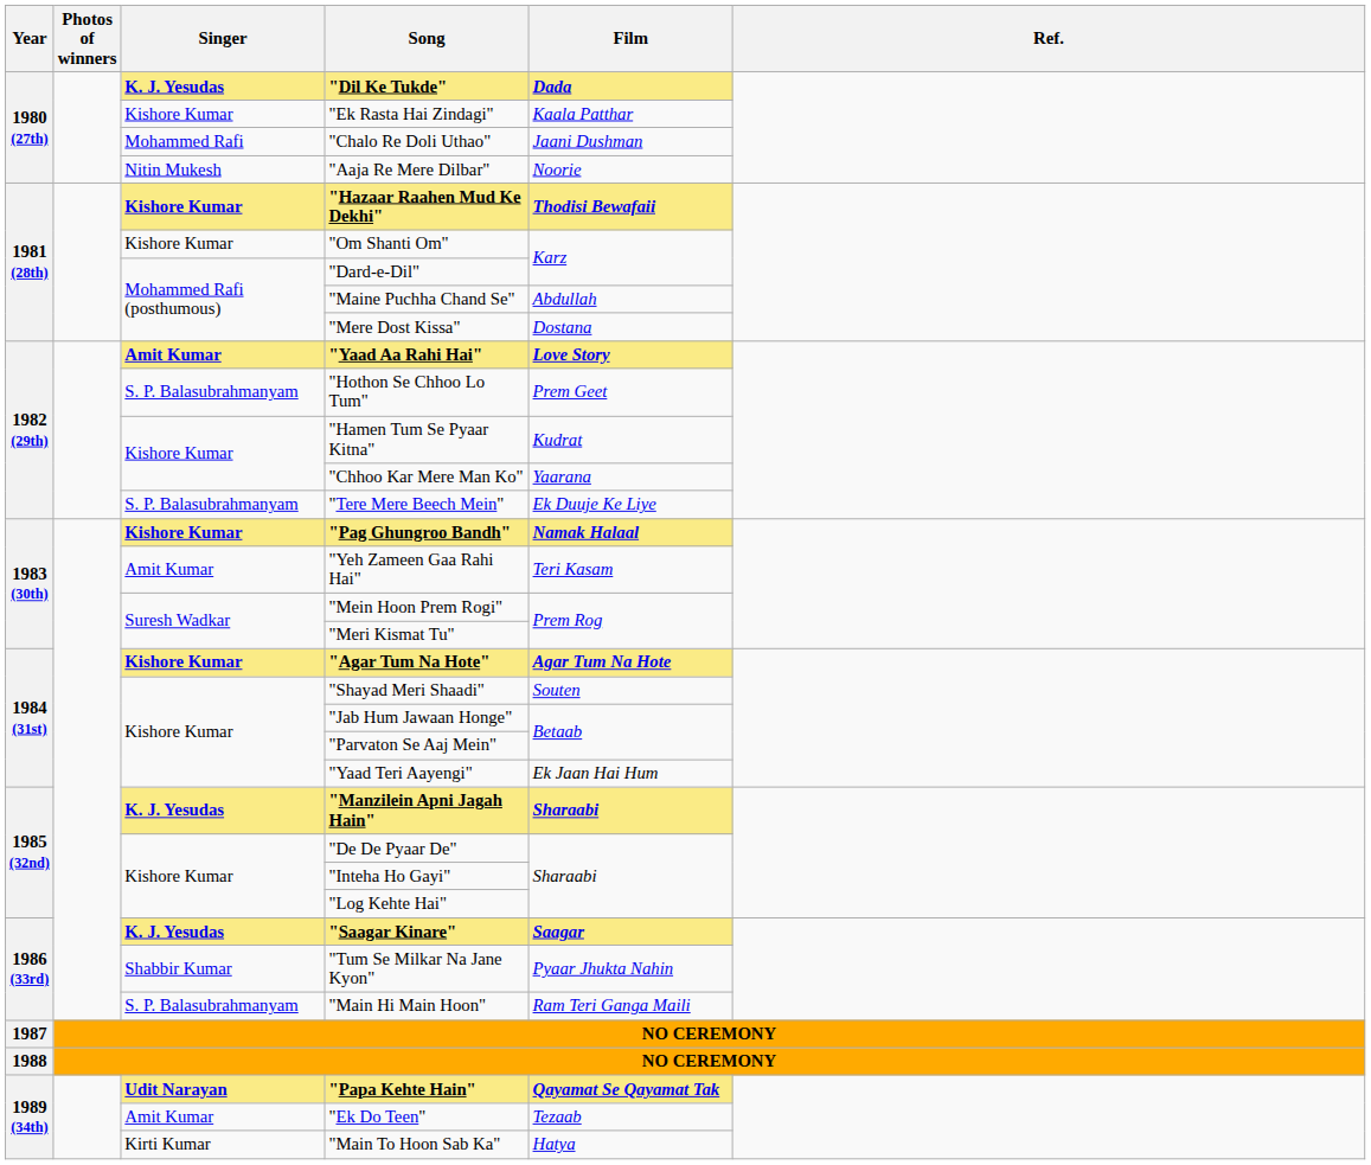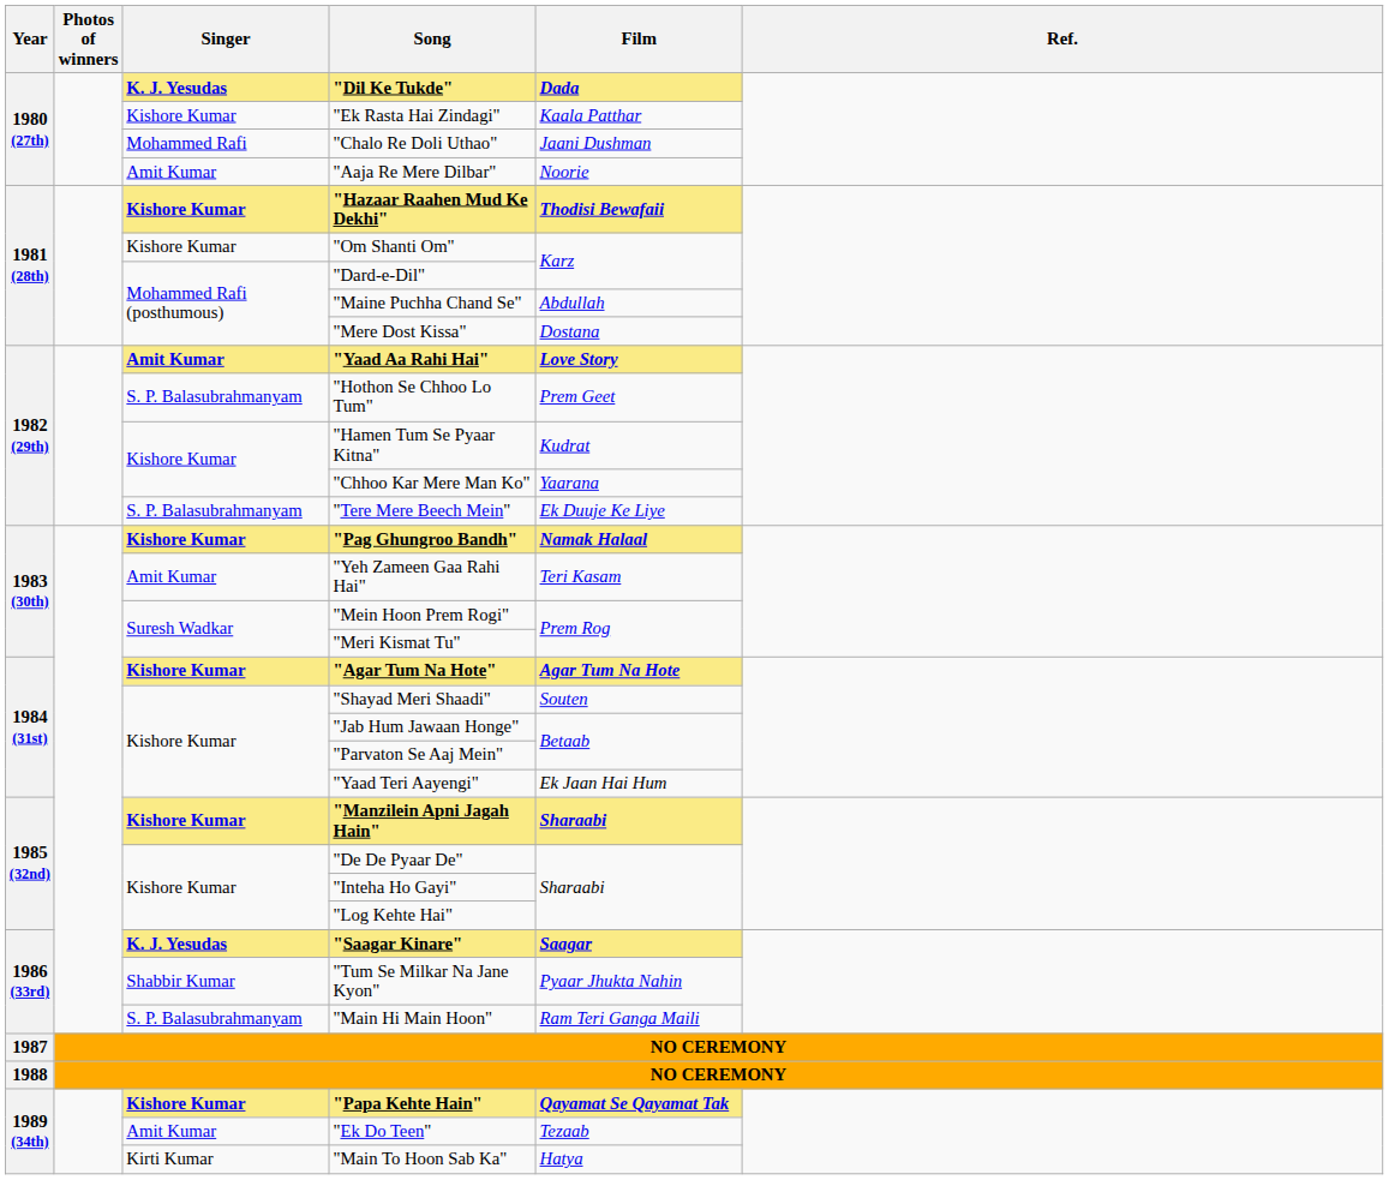"Aaja Re Mere Dilbar" | Singer: Nitin Mukesh -> Amit Kumar
"Manzilein Apni Jagah Hain" | Singer: K. J. Yesudas -> Kishore Kumar
"Papa Kehte Hain" | Singer: Udit Narayan -> Kishore Kumar
